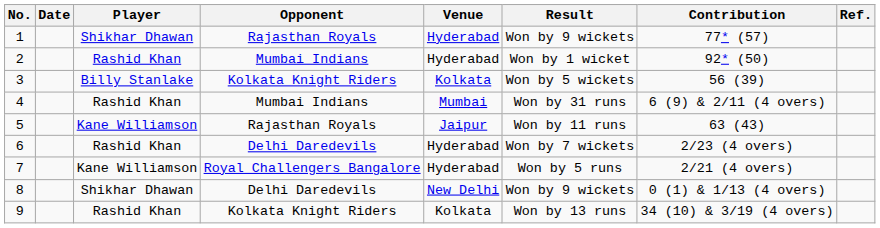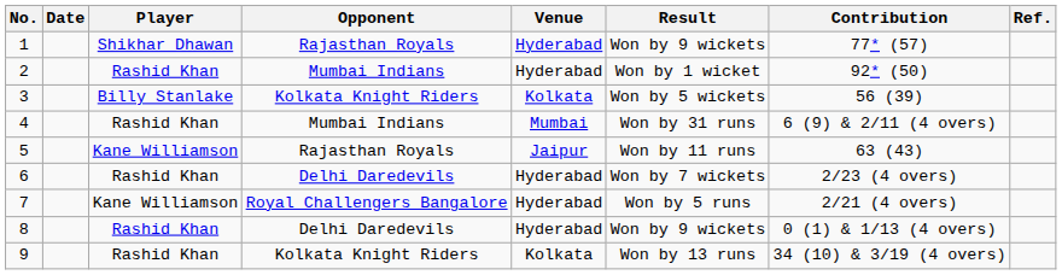8 | Player: Shikhar Dhawan -> Rashid Khan
8 | Venue: New Delhi -> Hyderabad
